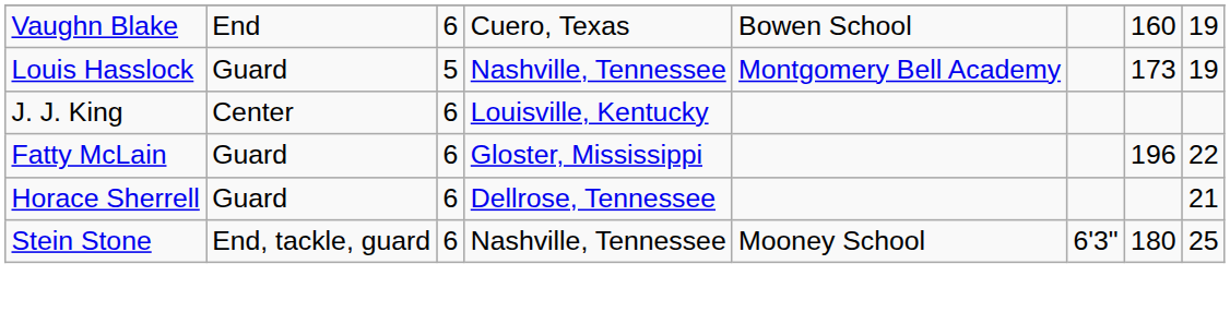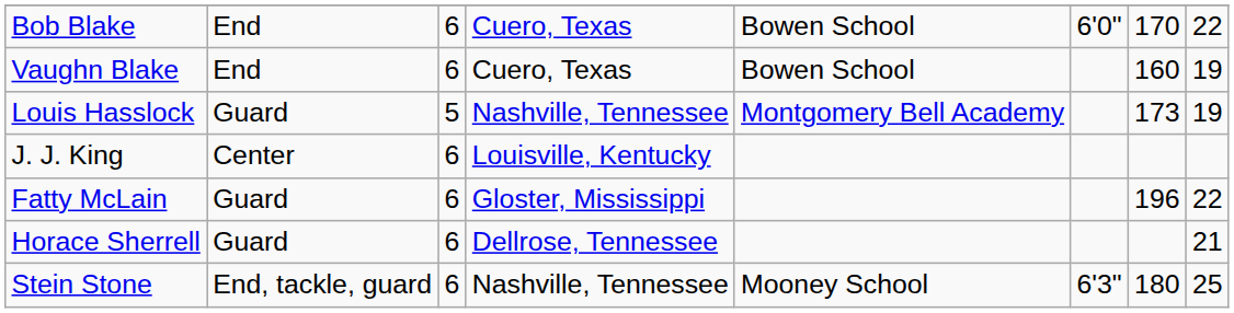+ row: Bob Blake | End | 6 | Cuero, Texas | Bowen School | 6'0" | 170 | 22
